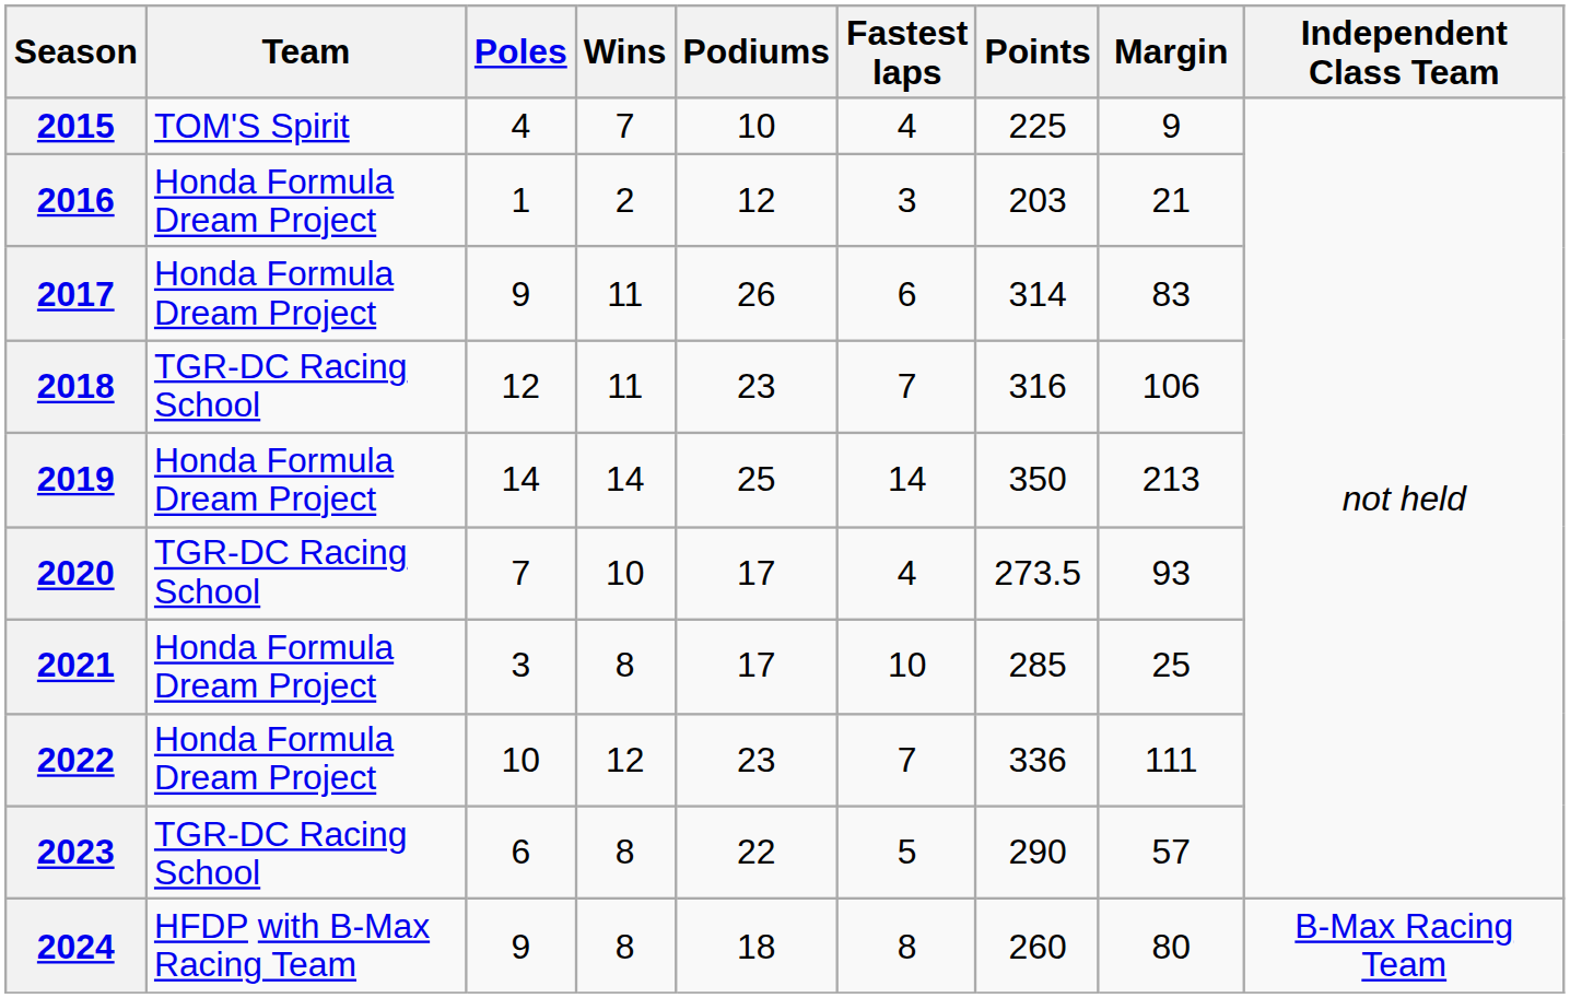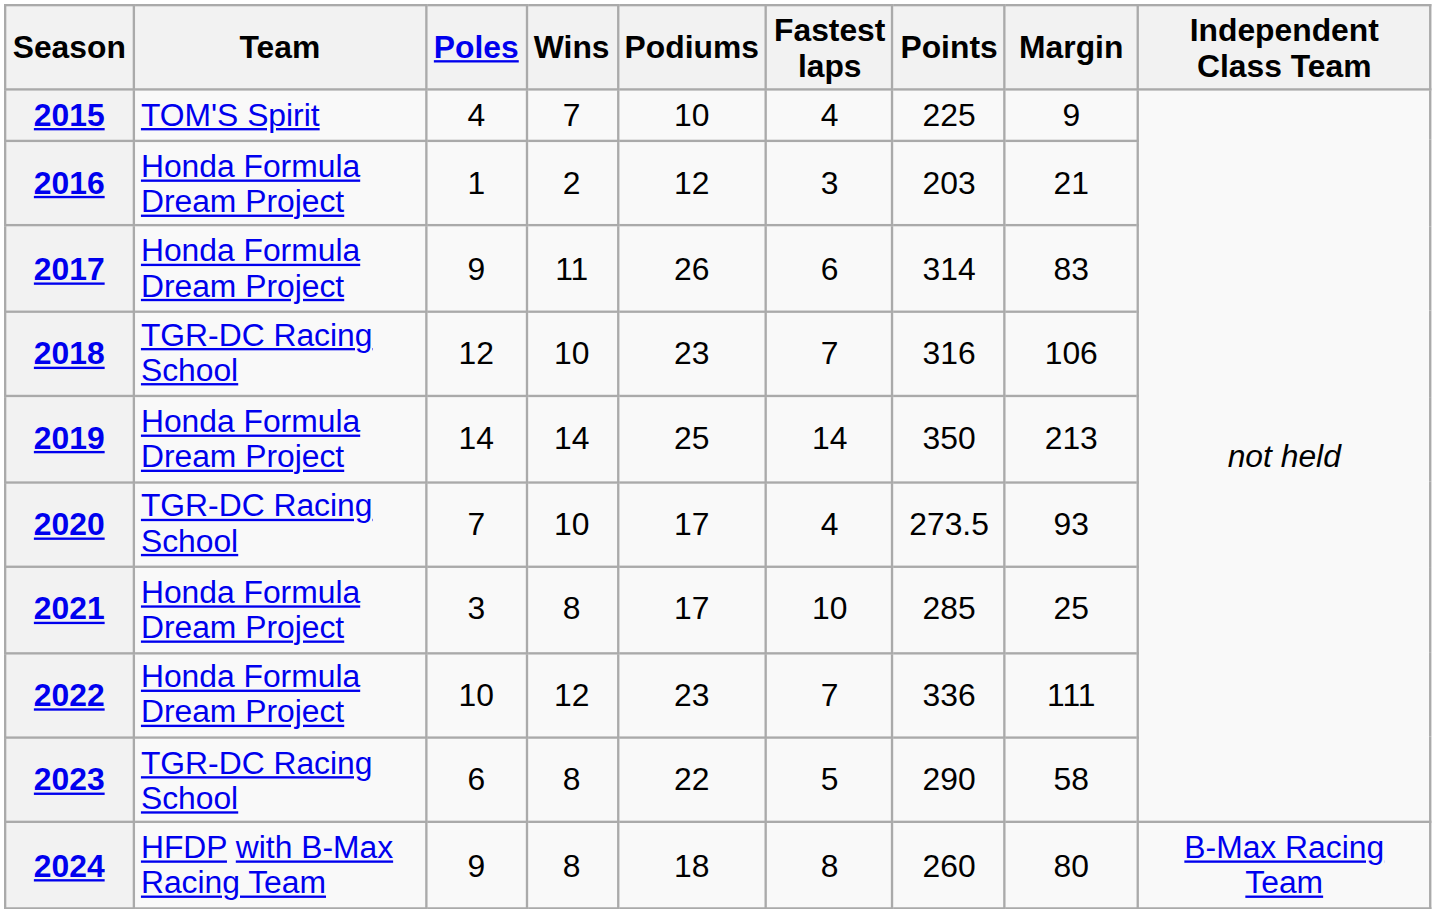2018 | Wins: 11 -> 10
2023 | Margin: 57 -> 58
